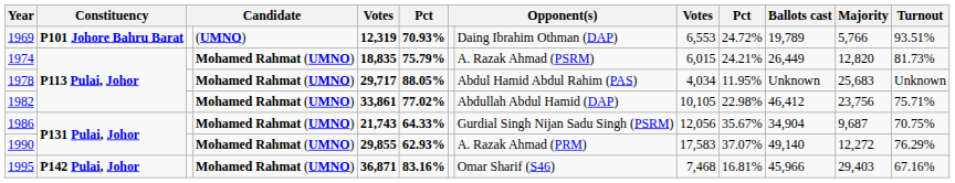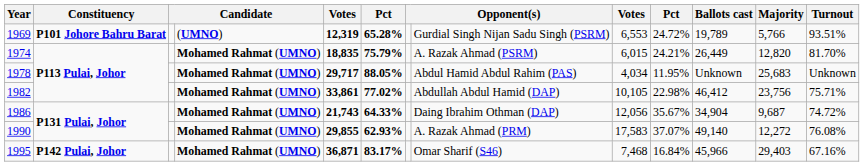1969 | column 6: 70.93% -> 65.28%
1969 | column 8: Daing Ibrahim Othman (DAP) -> Gurdial Singh Nijan Sadu Singh (PSRM)
1974 | Turnout: 81.73% -> 81.70%
1986 | column 8: Gurdial Singh Nijan Sadu Singh (PSRM) -> Daing Ibrahim Othman (DAP)
1986 | Turnout: 70.75% -> 74.72%
1990 | Turnout: 76.29% -> 76.08%
1995 | column 6: 83.16% -> 83.17%
1995 | column 10: 16.81% -> 16.84%
